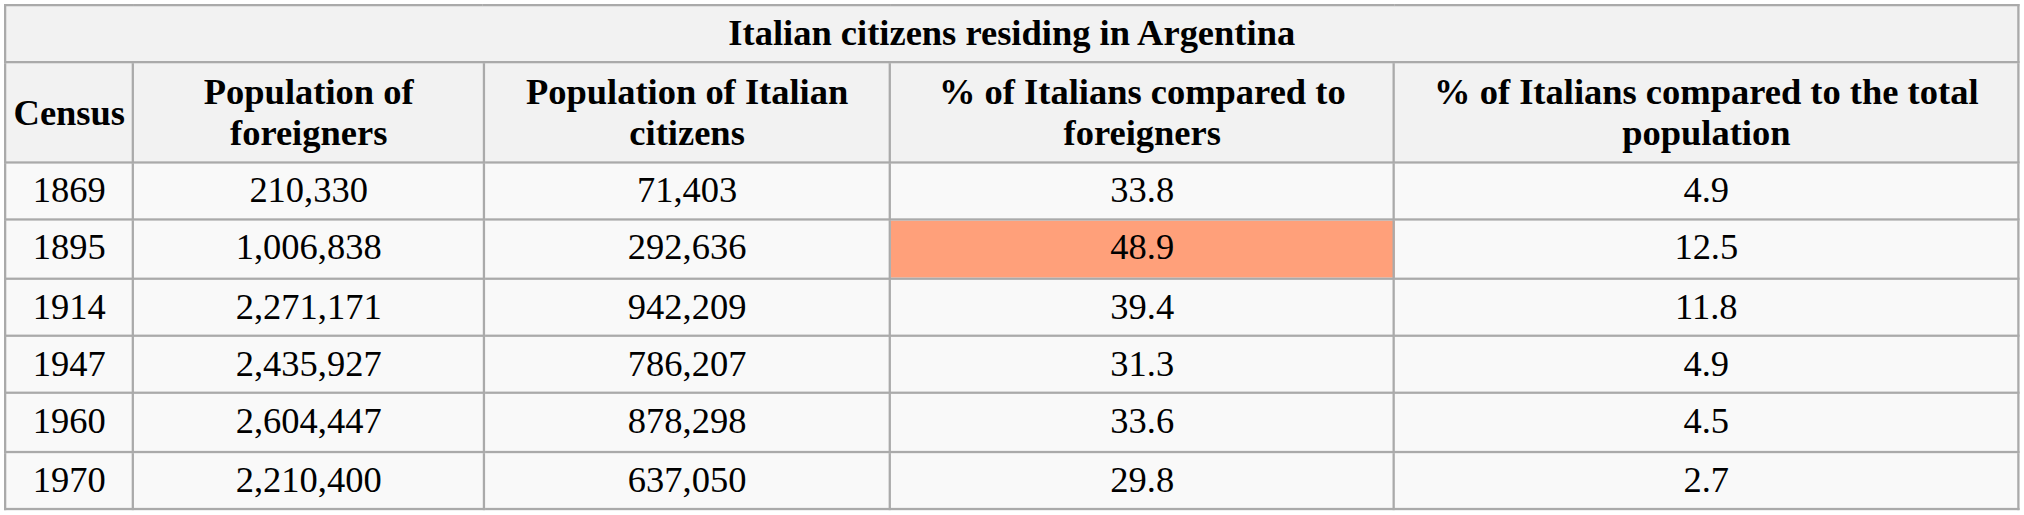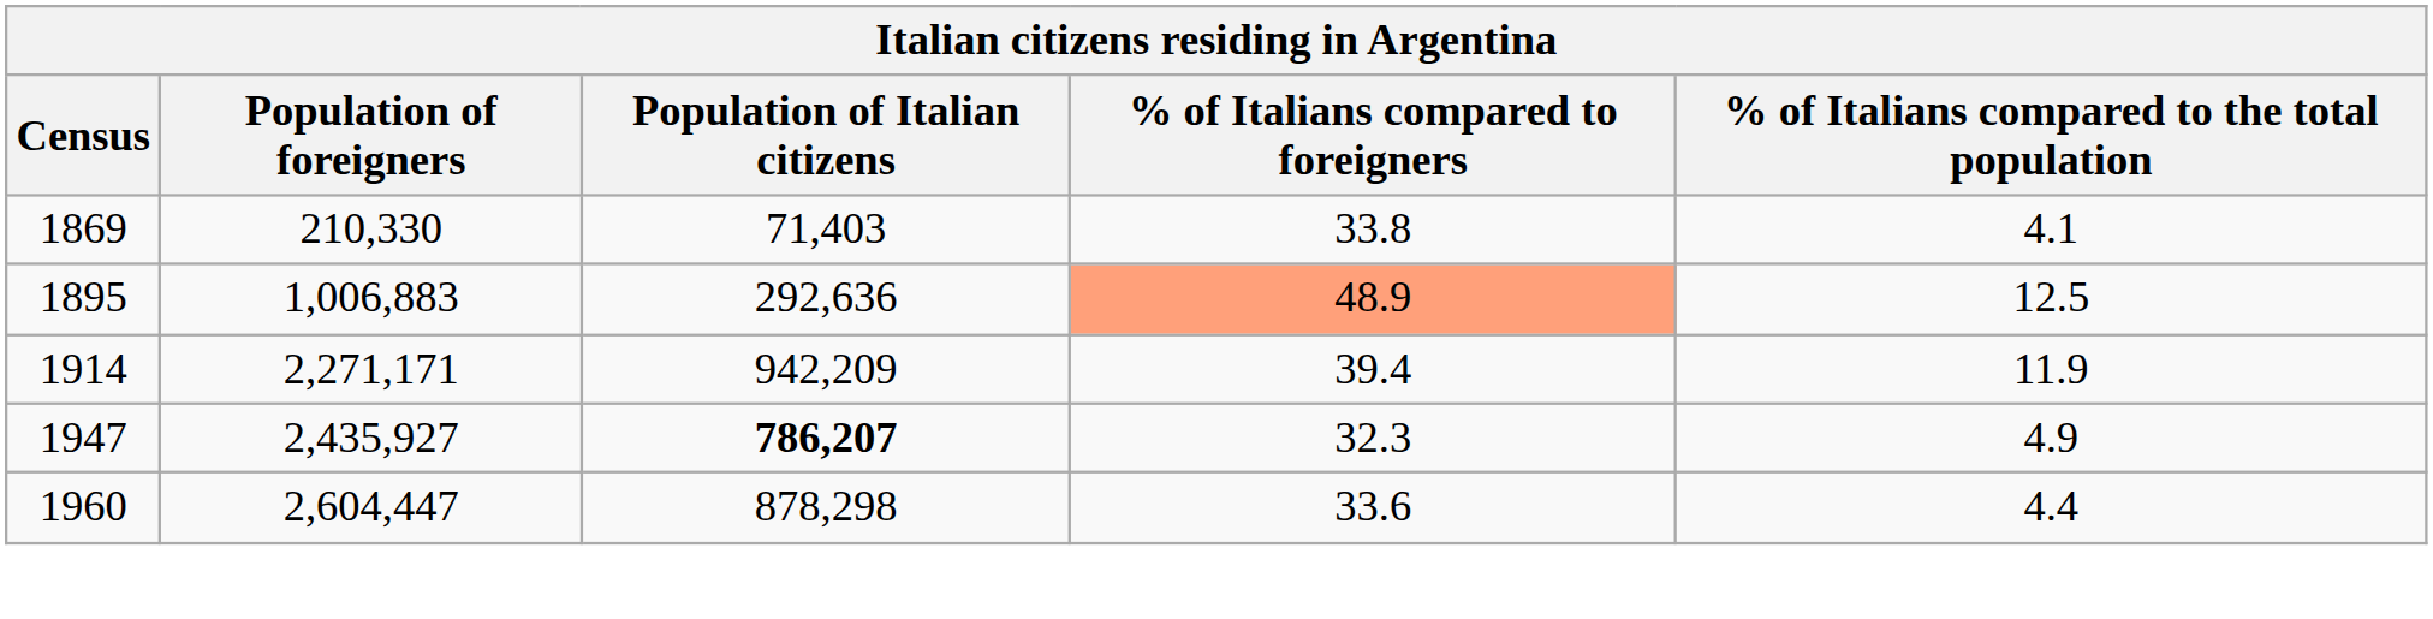1869 | % of Italians compared to the total population: 4.9 -> 4.1
1895 | Population of foreigners: 1,006,838 -> 1,006,883
1914 | % of Italians compared to the total population: 11.8 -> 11.9
1947 | Population of Italian citizens: normal -> bold
1947 | % of Italians compared to foreigners: 31.3 -> 32.3
1960 | % of Italians compared to the total population: 4.5 -> 4.4
- row: 1970 | 2,210,400 | 637,050 | 29.8 | 2.7
